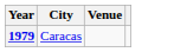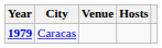+ column: Hosts
